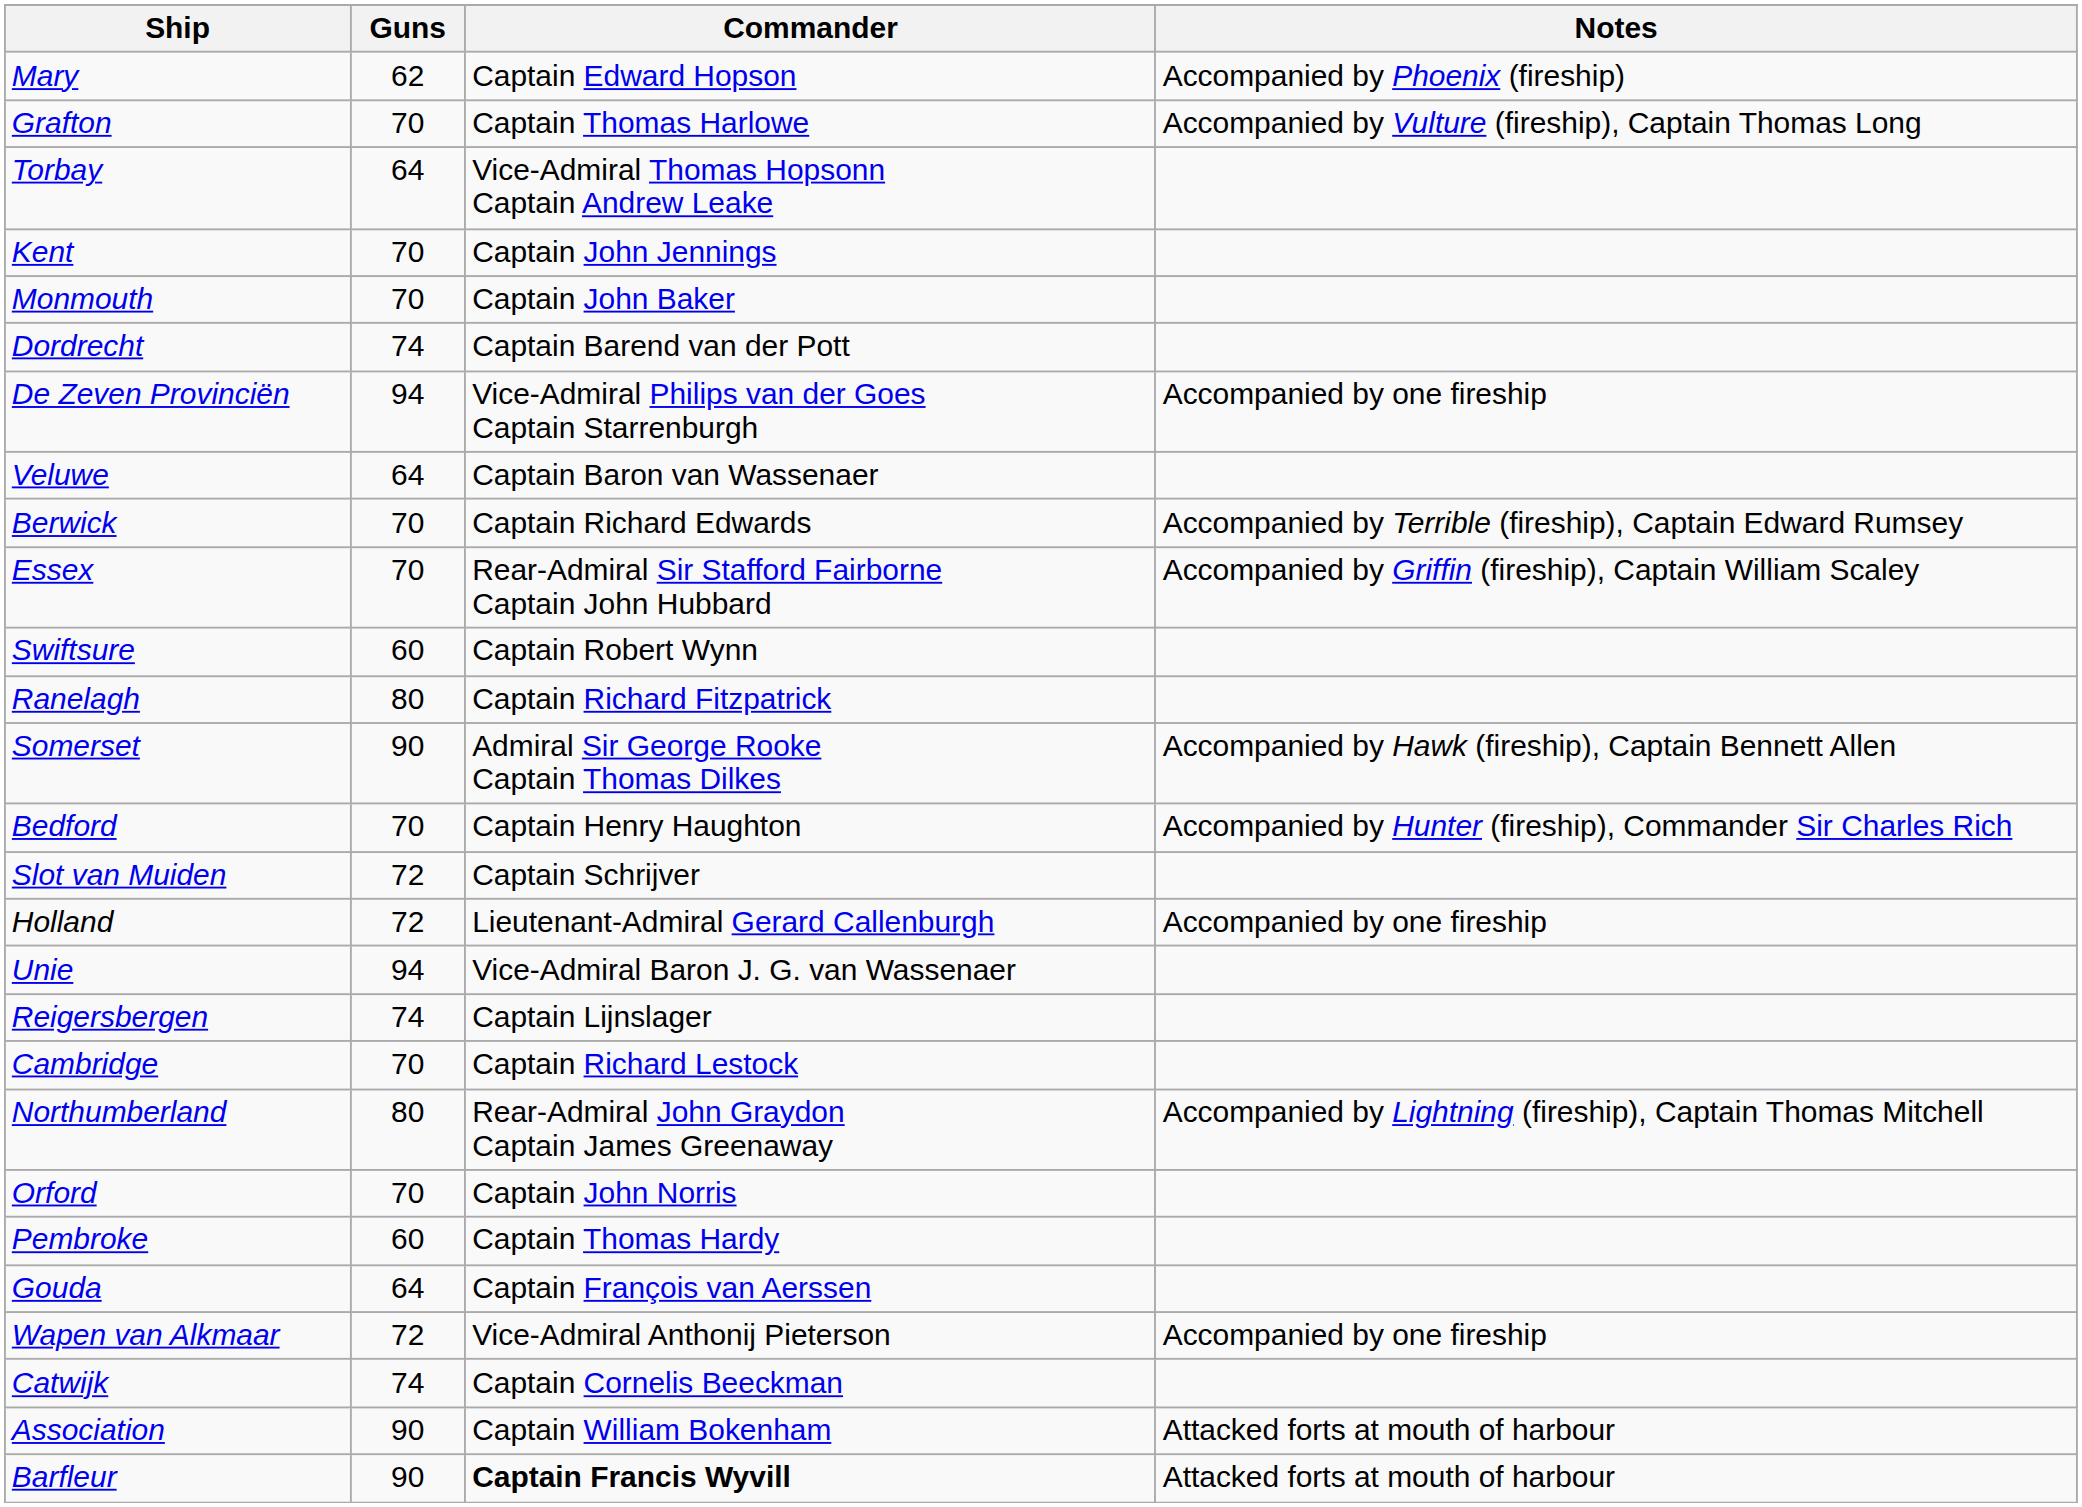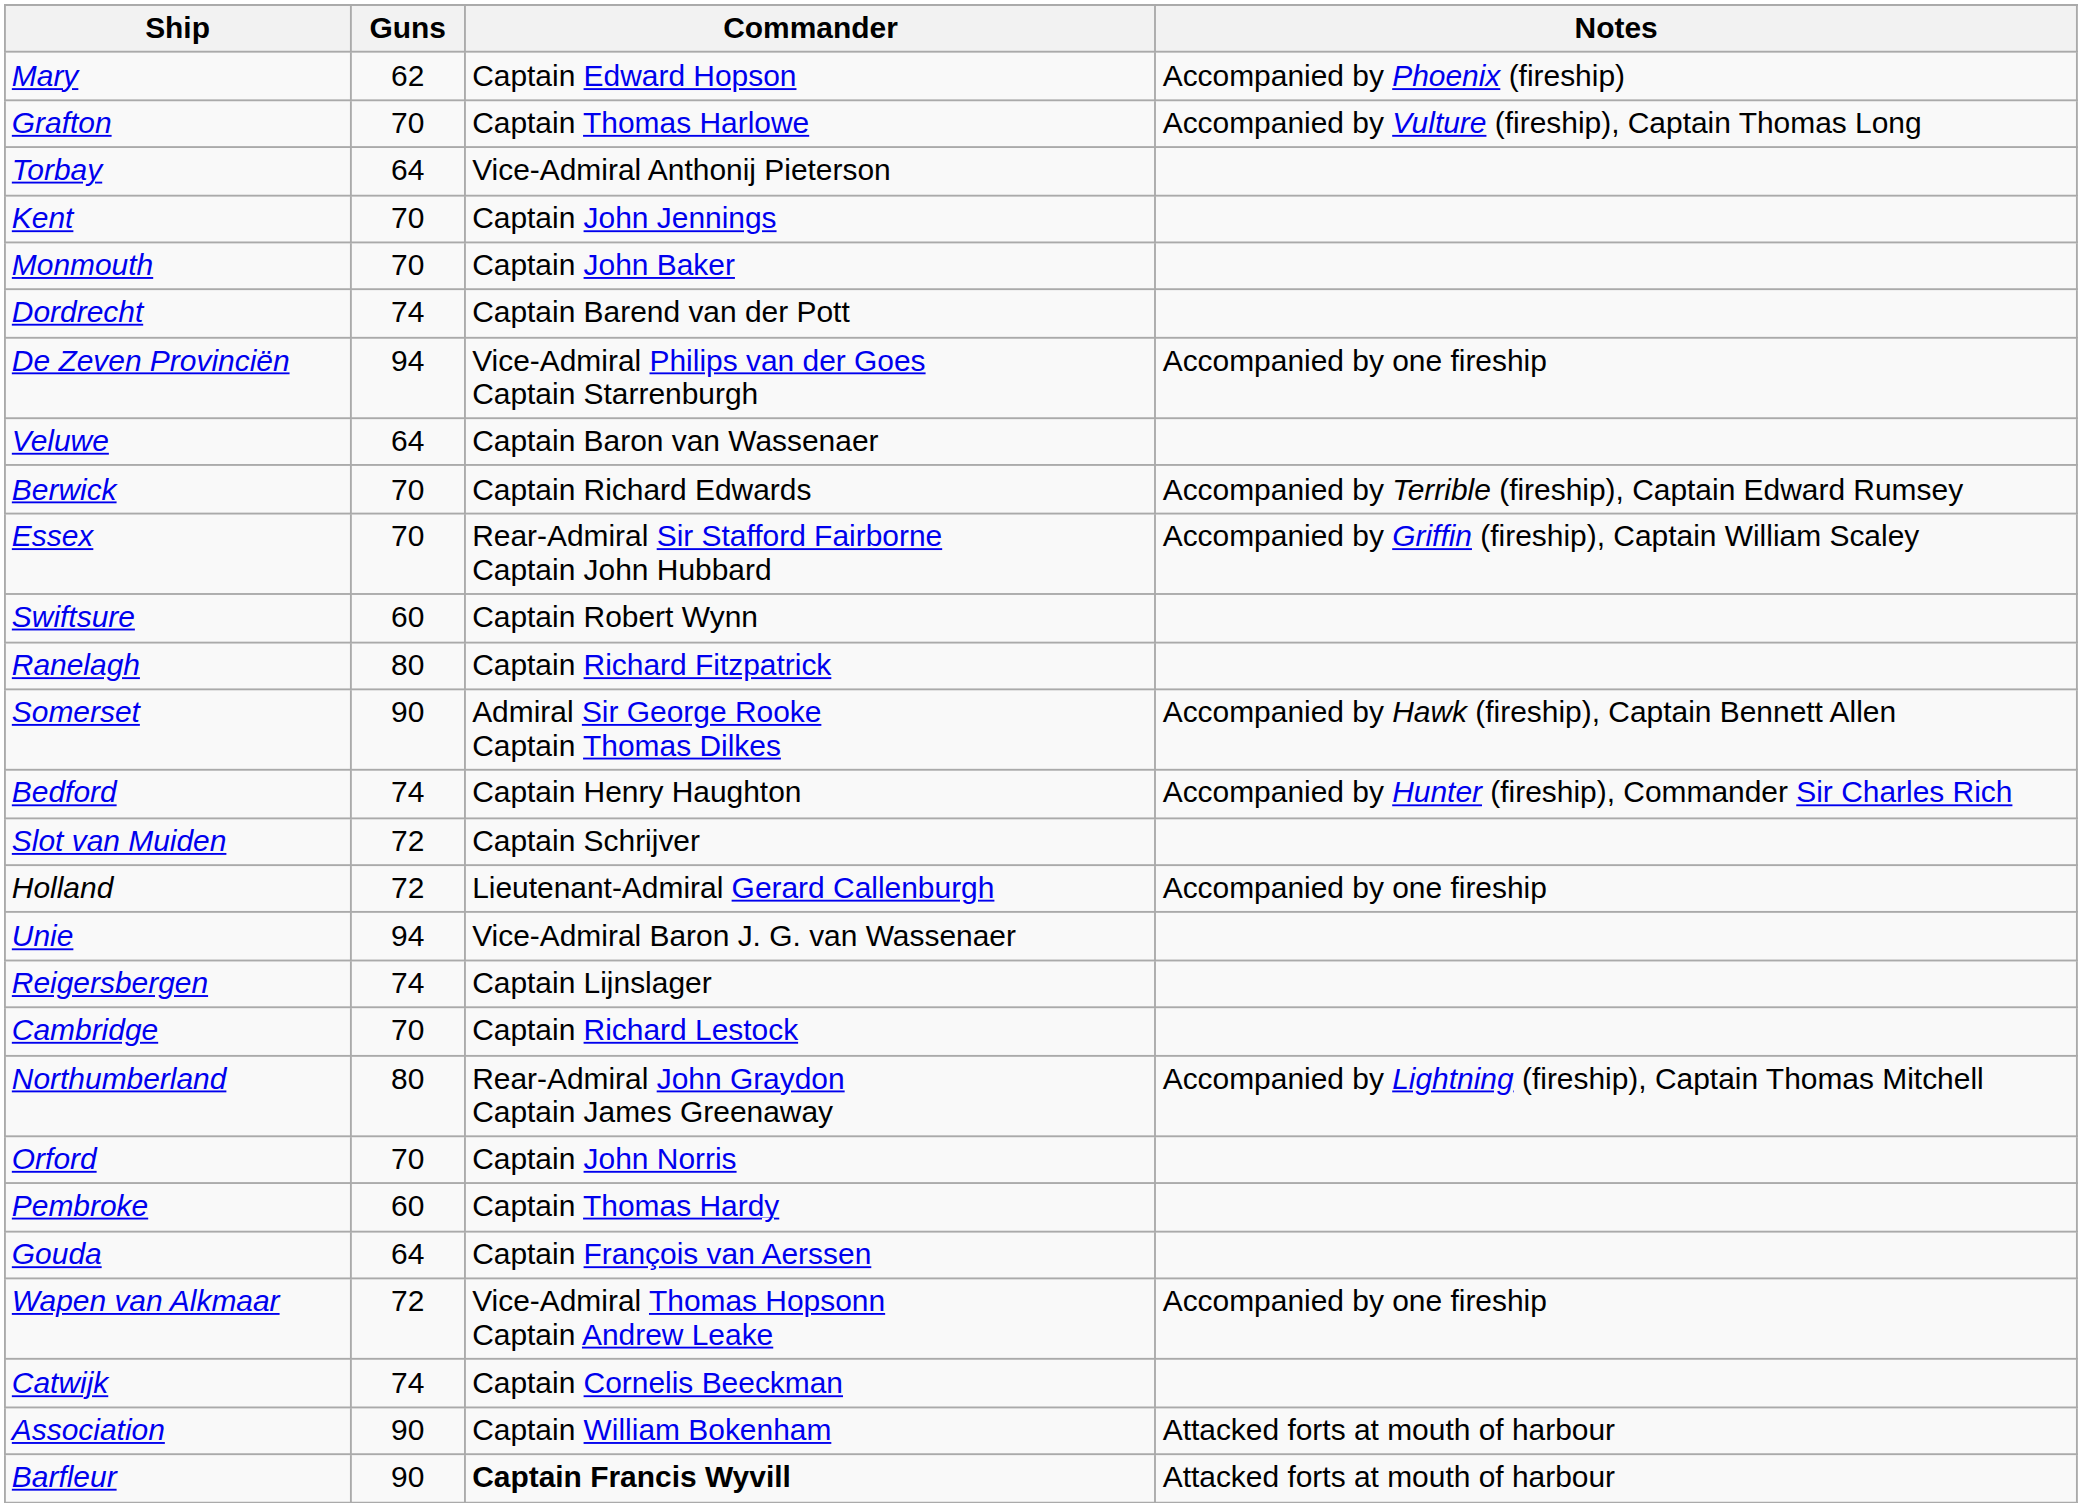Torbay | Commander: Vice-Admiral Thomas Hopsonn Captain Andrew Leake -> Vice-Admiral Anthonij Pieterson
Bedford | Guns: 70 -> 74
Wapen van Alkmaar | Commander: Vice-Admiral Anthonij Pieterson -> Vice-Admiral Thomas Hopsonn Captain Andrew Leake
